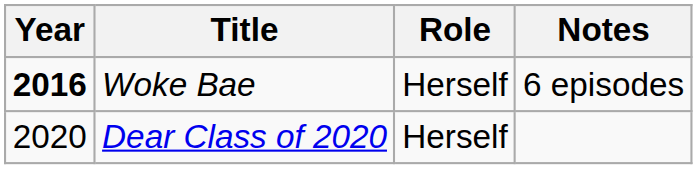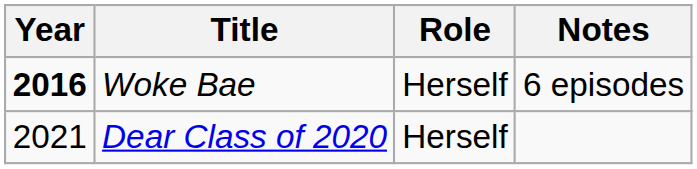Dear Class of 2020 | Year: 2020 -> 2021
